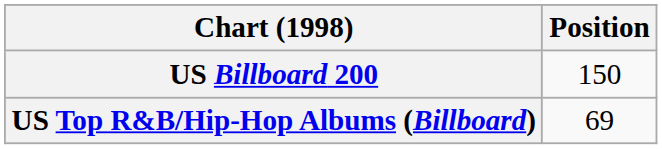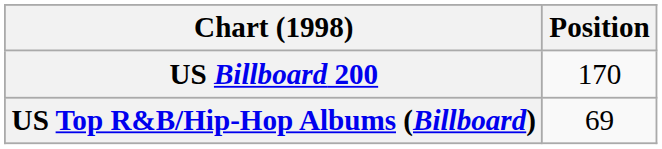US Billboard 200 | Position: 150 -> 170
